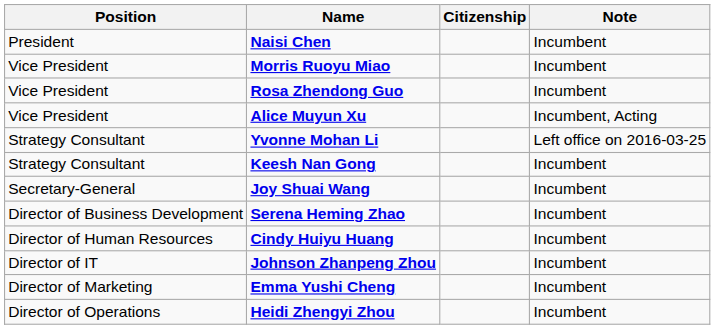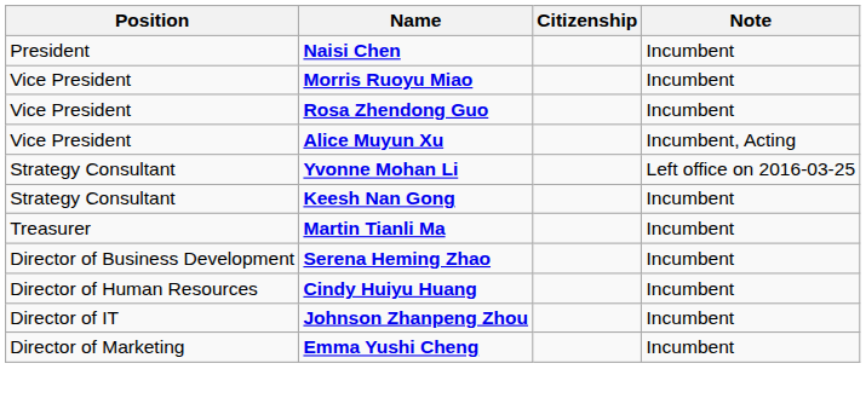- row: Secretary-General | Joy Shuai Wang | Incumbent
+ row: Treasurer | Martin Tianli Ma | Incumbent
- row: Director of Operations | Heidi Zhengyi Zhou | Incumbent
